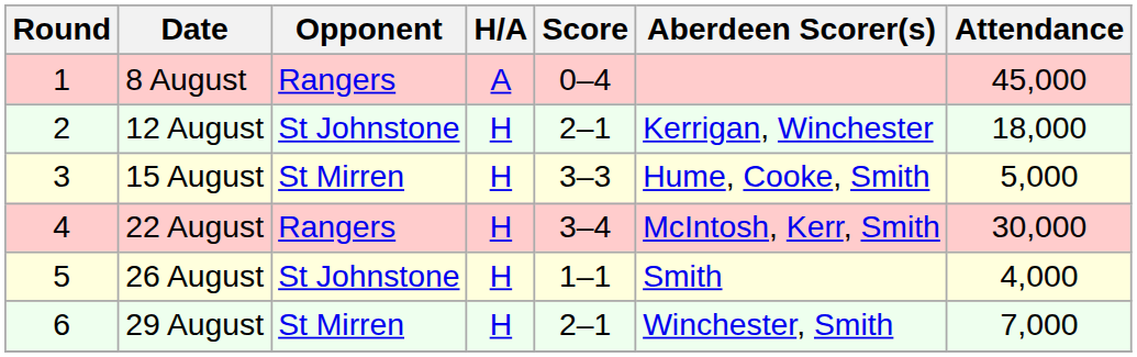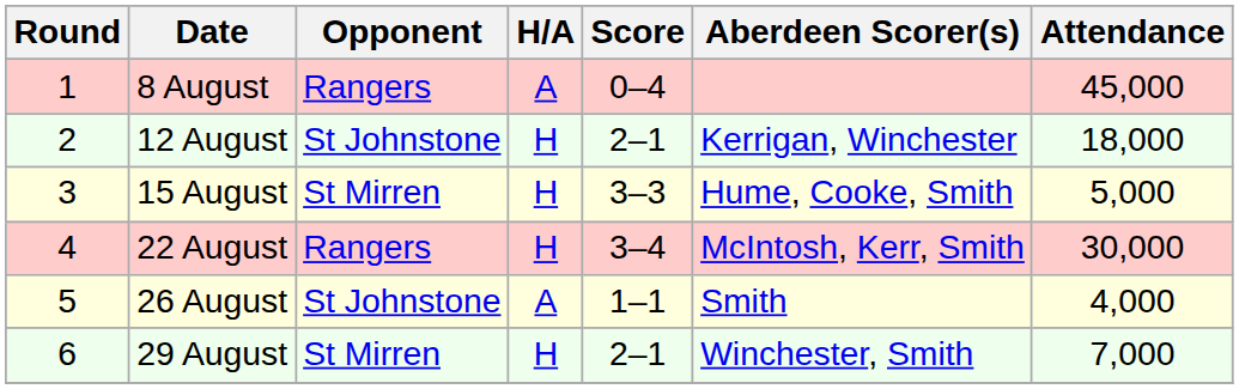26 August | H/A: H -> A
